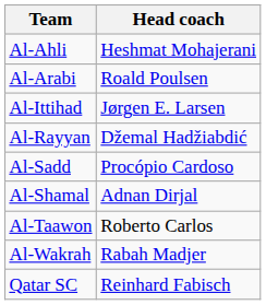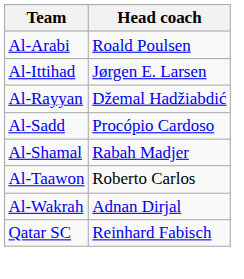- row: Al-Ahli | Heshmat Mohajerani
Al-Shamal | Head coach: Adnan Dirjal -> Rabah Madjer
Al-Wakrah | Head coach: Rabah Madjer -> Adnan Dirjal
